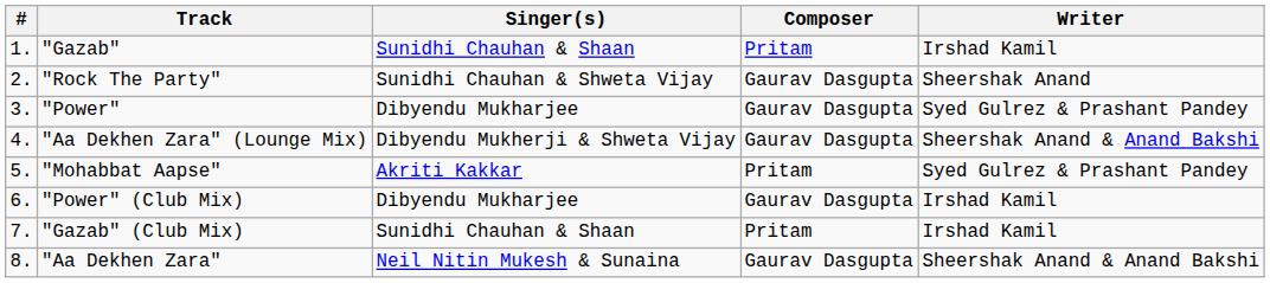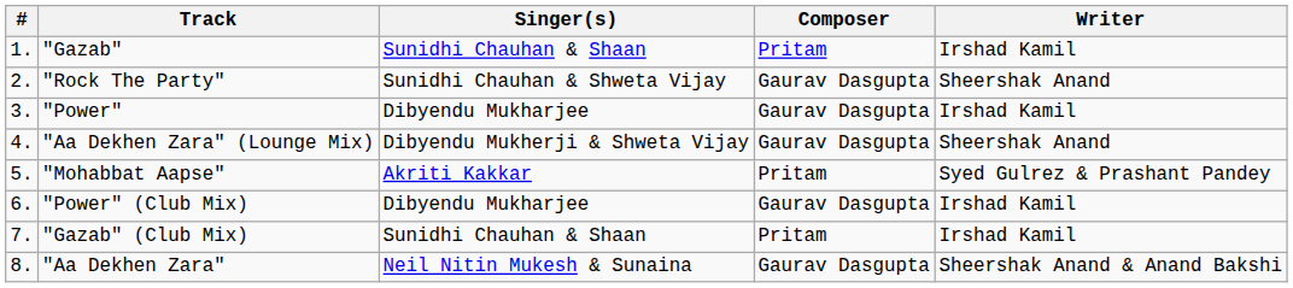"Power" | Writer: Syed Gulrez & Prashant Pandey -> Irshad Kamil
"Aa Dekhen Zara" (Lounge Mix) | Writer: Sheershak Anand & Anand Bakshi -> Sheershak Anand
